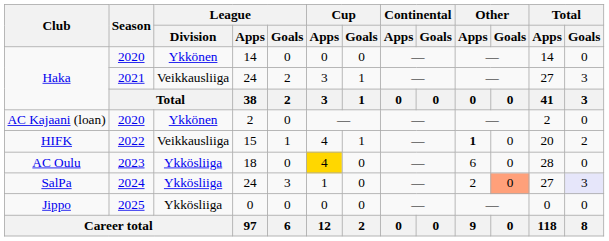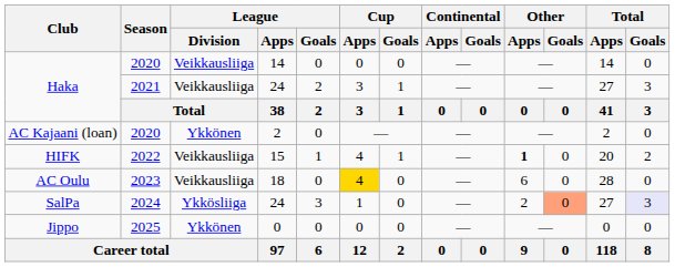Haka / 2020 | League / Division: Ykkönen -> Veikkausliiga
AC Oulu | League / Division: Ykkösliiga -> Veikkausliiga
Jippo | League / Division: Ykkösliiga -> Ykkönen
